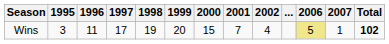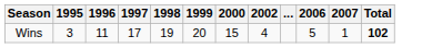- column: 2001 | 7
Wins | 2006: khaki background -> no background
